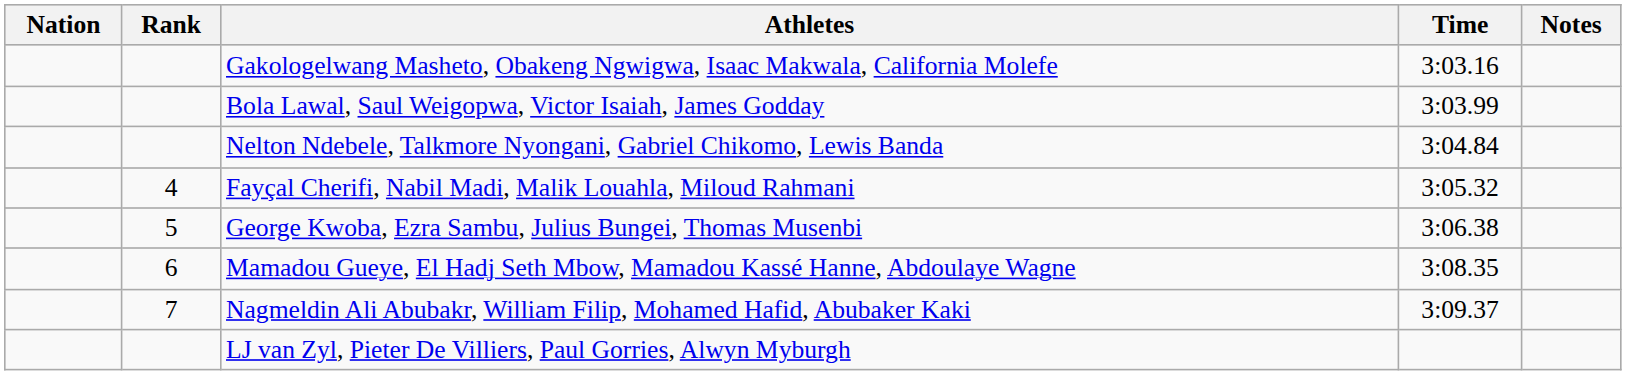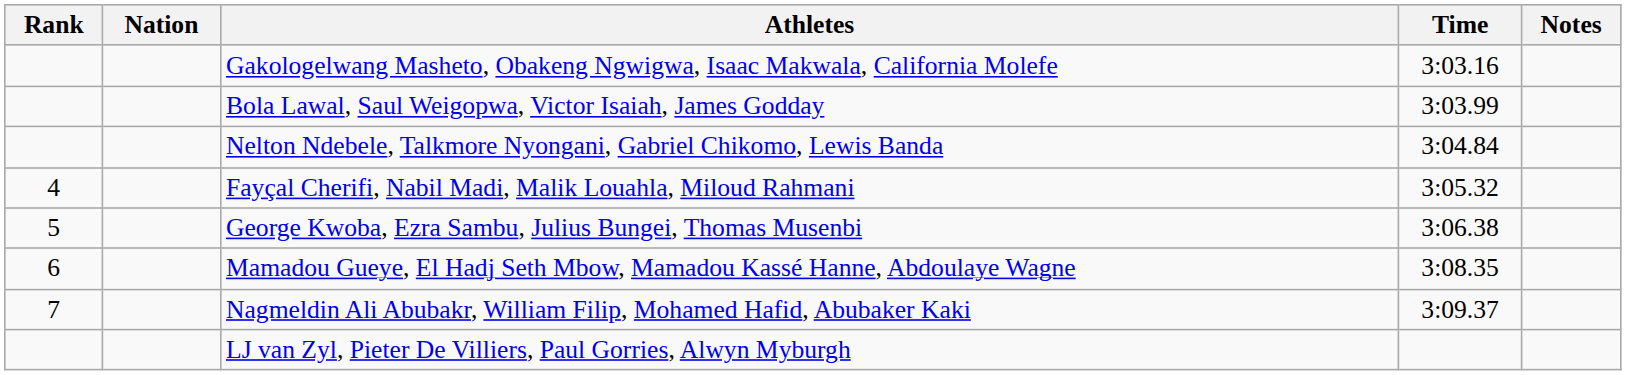columns swapped: Rank <-> Nation
